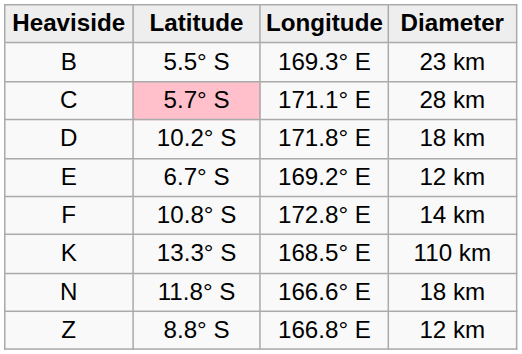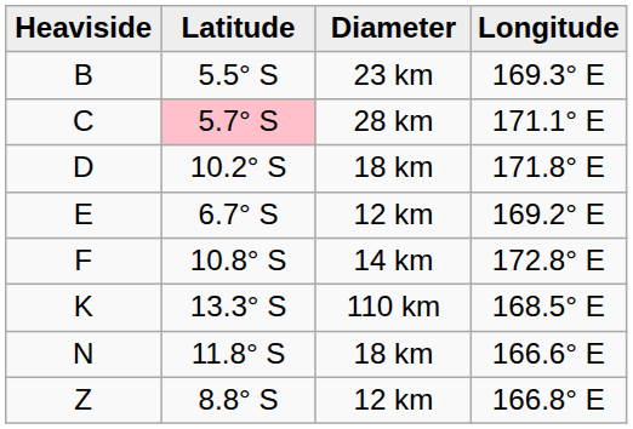columns swapped: Longitude <-> Diameter
